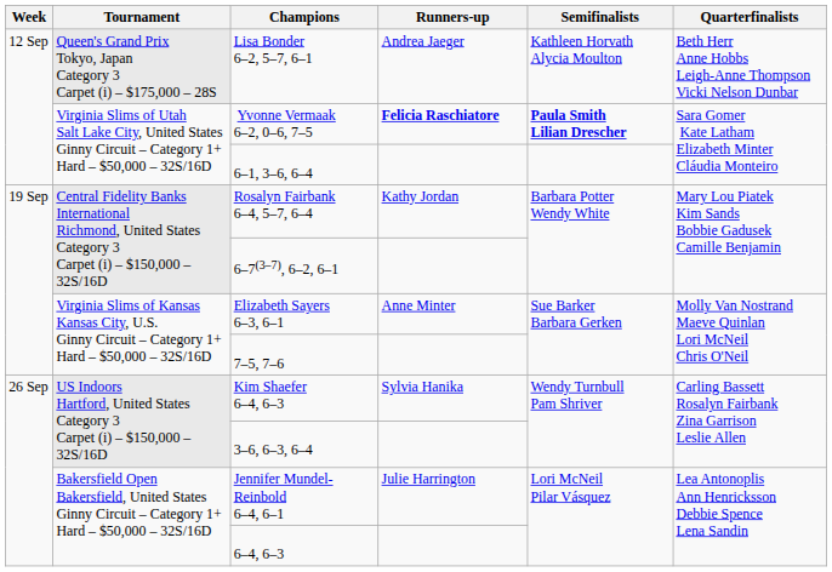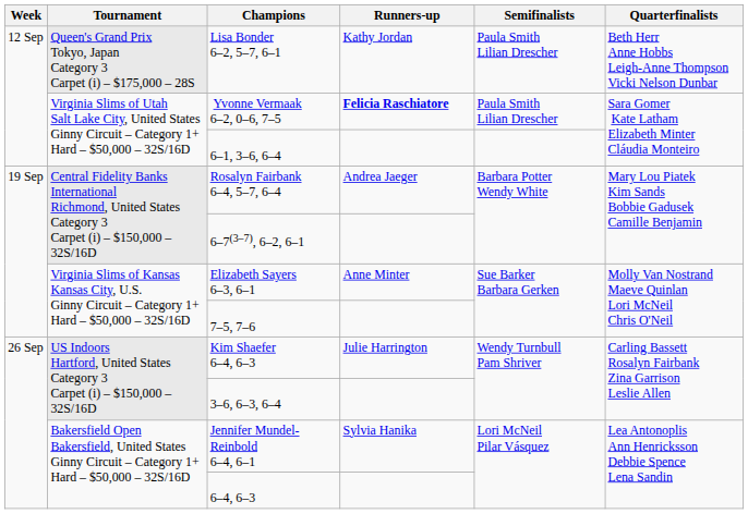Lisa Bonder 6–2, 5–7, 6–1 | Runners-up: Andrea Jaeger -> Kathy Jordan
Lisa Bonder 6–2, 5–7, 6–1 | Semifinalists: Kathleen Horvath Alycia Moulton -> Paula Smith Lilian Drescher
Yvonne Vermaak 6–2, 0–6, 7–5 | Semifinalists: bold -> normal
Rosalyn Fairbank 6–4, 5–7, 6–4 | Runners-up: Kathy Jordan -> Andrea Jaeger
Kim Shaefer 6–4, 6–3 | Runners-up: Sylvia Hanika -> Julie Harrington
Jennifer Mundel-Reinbold 6–4, 6–1 | Runners-up: Julie Harrington -> Sylvia Hanika
